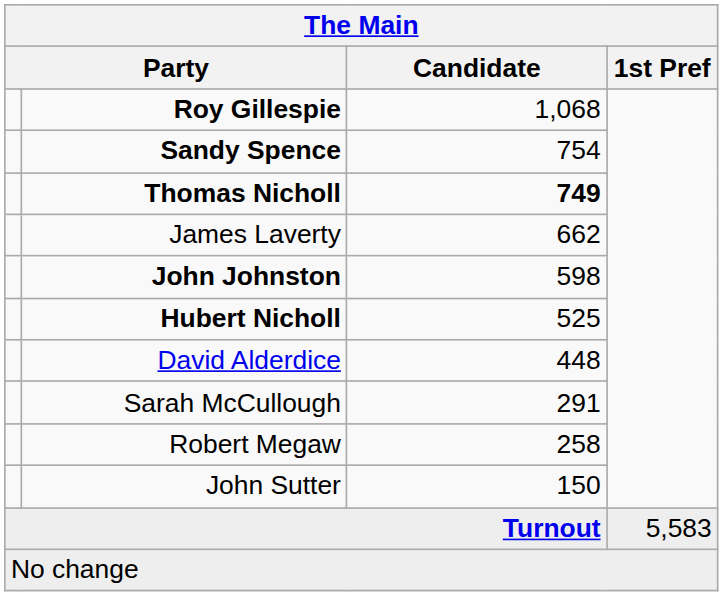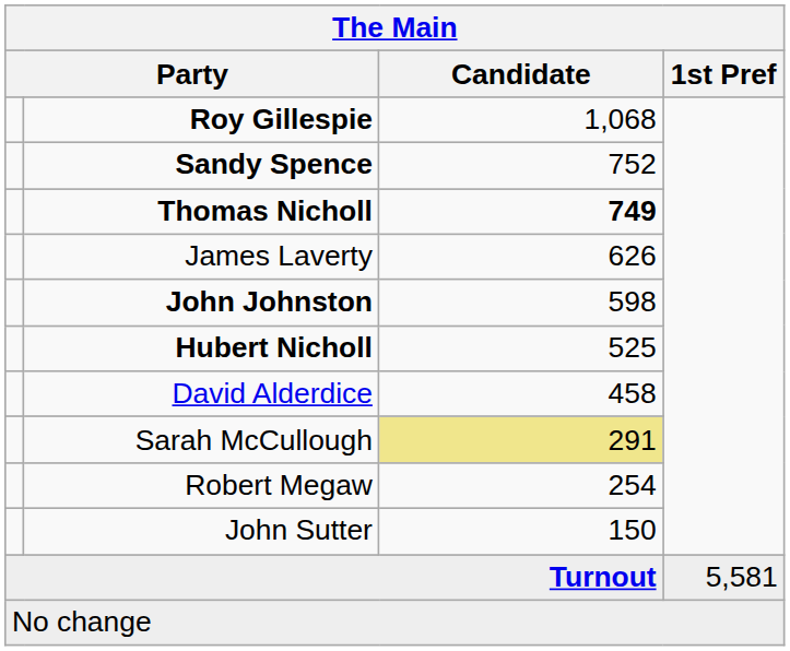Sandy Spence | Candidate: 754 -> 752
James Laverty | Candidate: 662 -> 626
David Alderdice | Candidate: 448 -> 458
Sarah McCullough | Candidate: no background -> khaki background
Robert Megaw | Candidate: 258 -> 254
Turnout | 1st Pref: 5,583 -> 5,581
